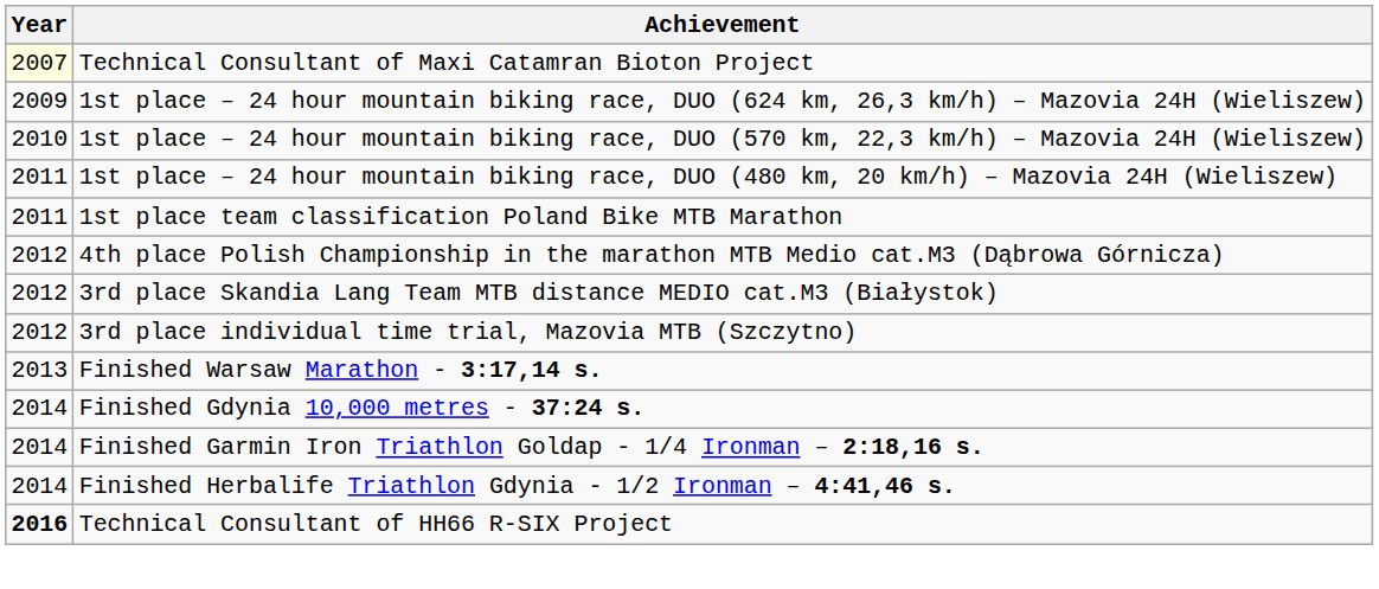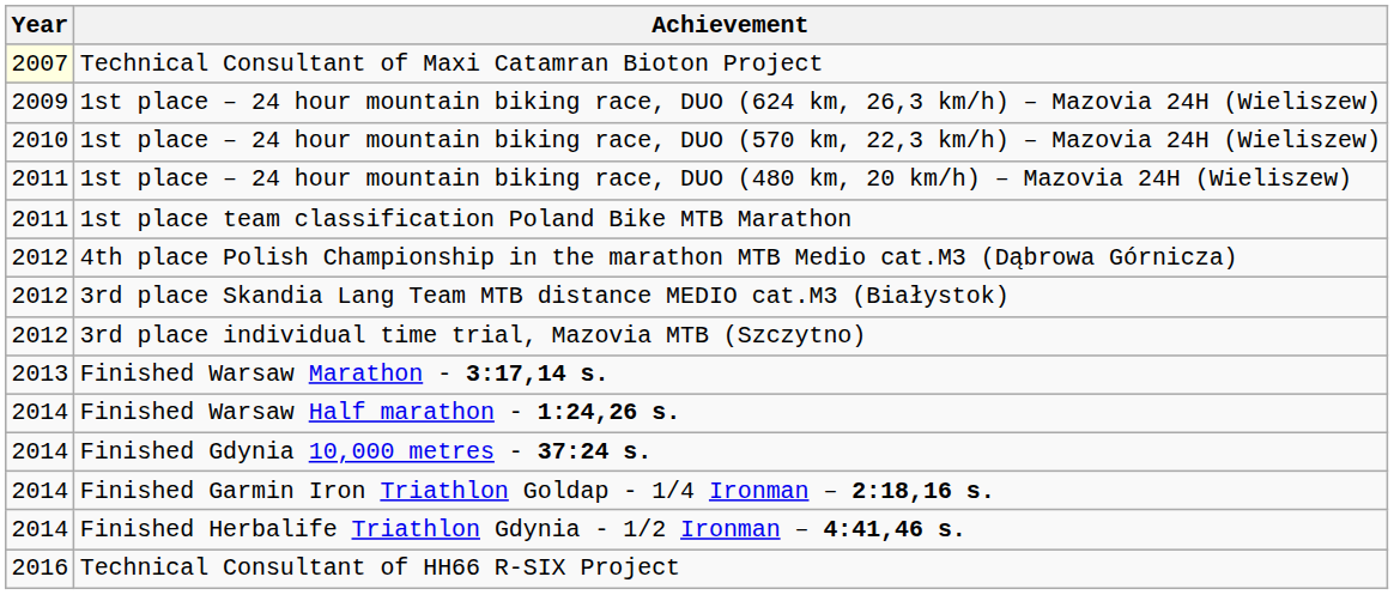+ row: 2014 | Finished Warsaw Half marathon - 1:24,26 s.
Technical Consultant of HH66 R-SIX Project | Year: bold -> normal
